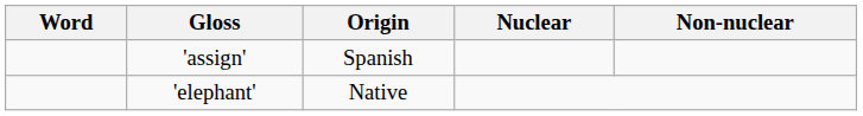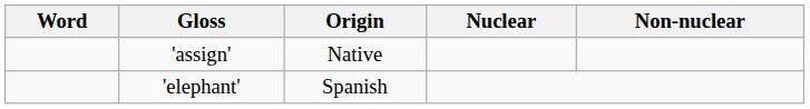'assign' | Origin: Spanish -> Native
'elephant' | Origin: Native -> Spanish
